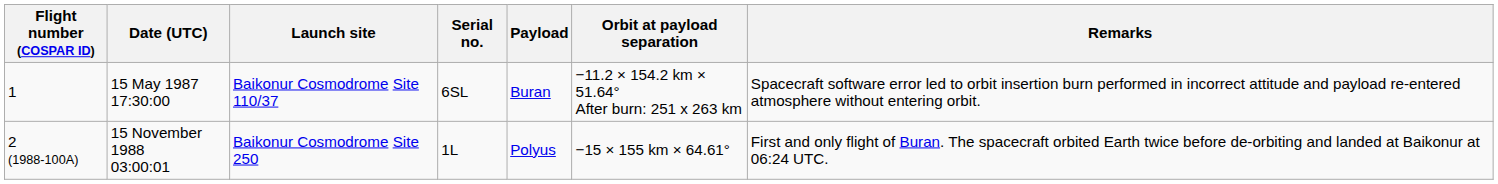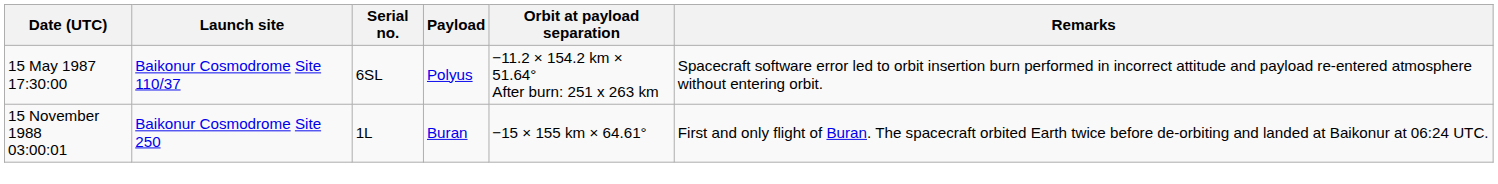- column: Flight number (COSPAR ID) | 1 | 2 (1988-100A)
15 May 1987 17:30:00 | Payload: Buran -> Polyus
15 November 1988 03:00:01 | Payload: Polyus -> Buran
